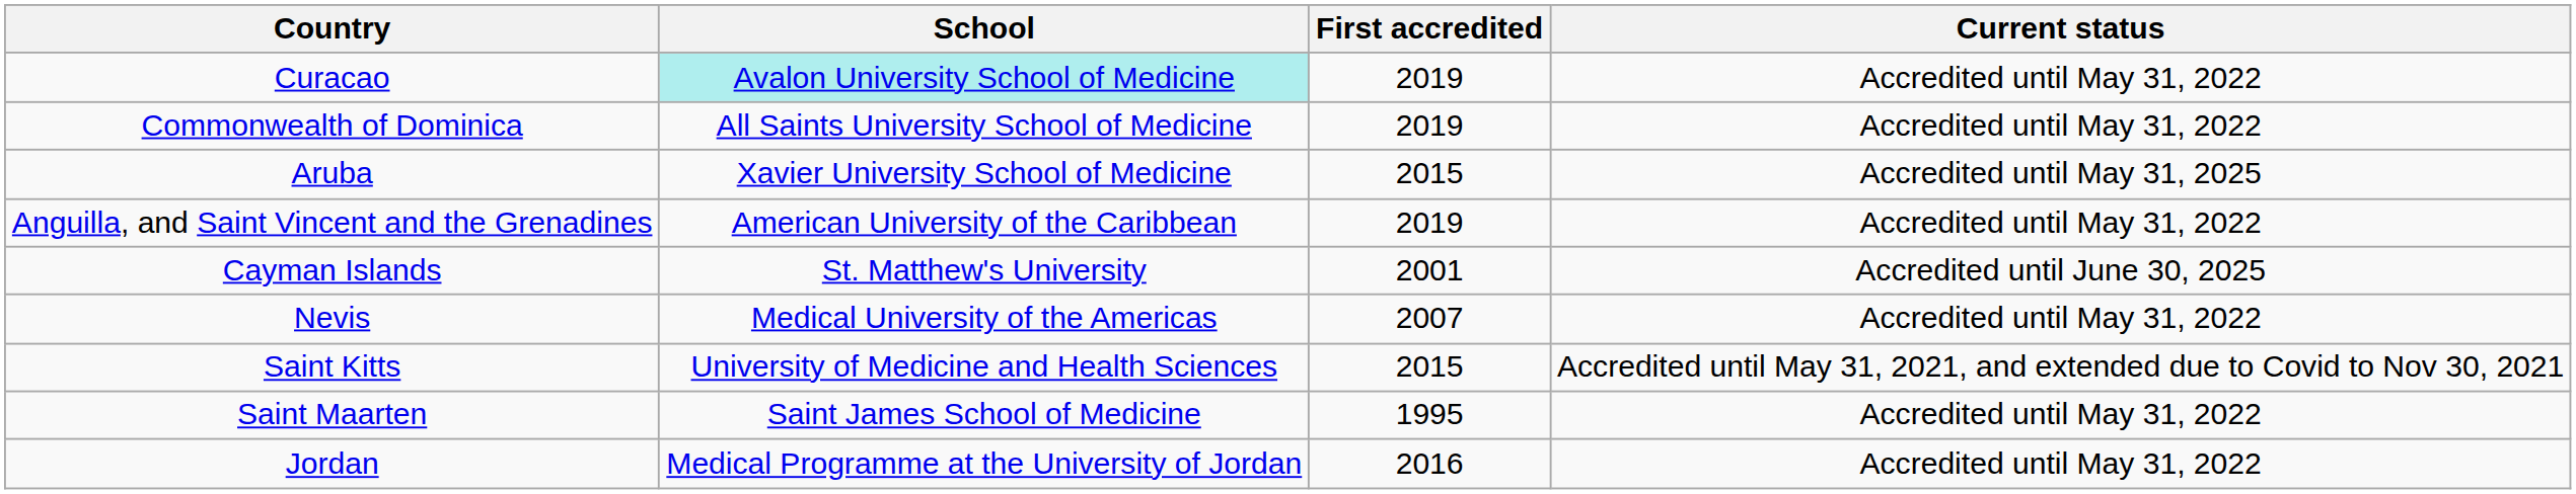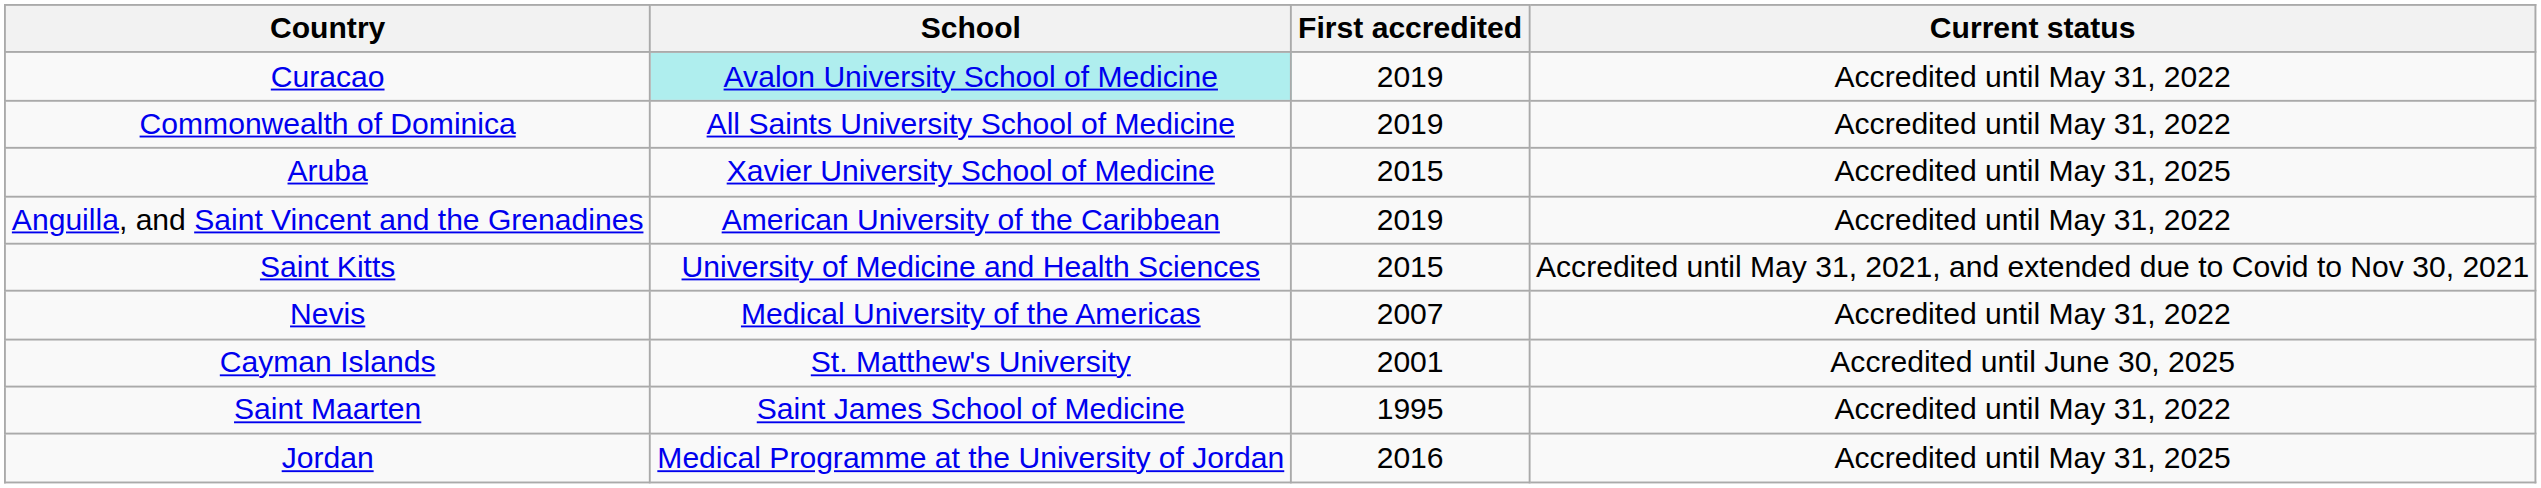rows swapped: Cayman Islands <-> Saint Kitts
Jordan | Current status: Accredited until May 31, 2022 -> Accredited until May 31, 2025
